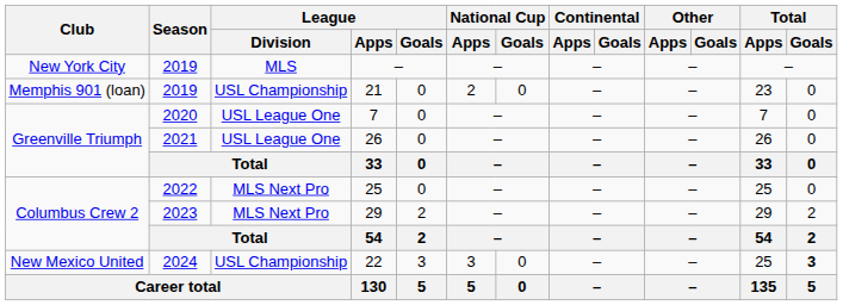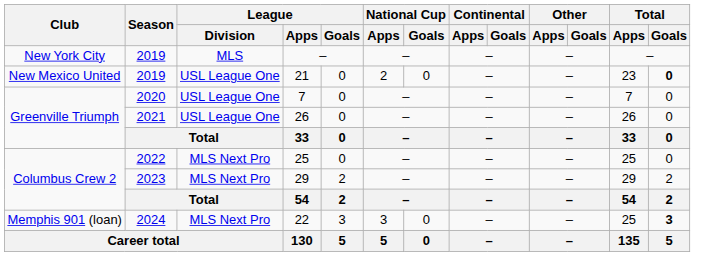21 | Club: Memphis 901 (loan) -> New Mexico United
21 | League / Division: USL Championship -> USL League One
21 | Total / Goals: normal -> bold
22 | Club: New Mexico United -> Memphis 901 (loan)
22 | League / Division: USL Championship -> MLS Next Pro
